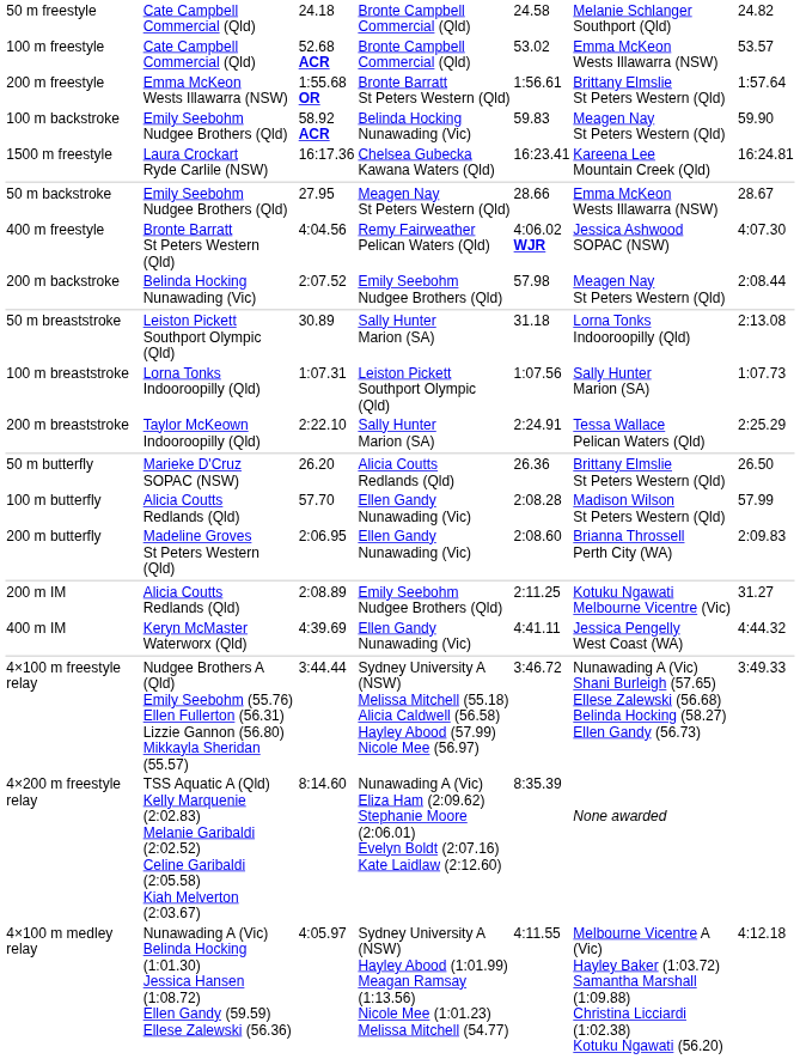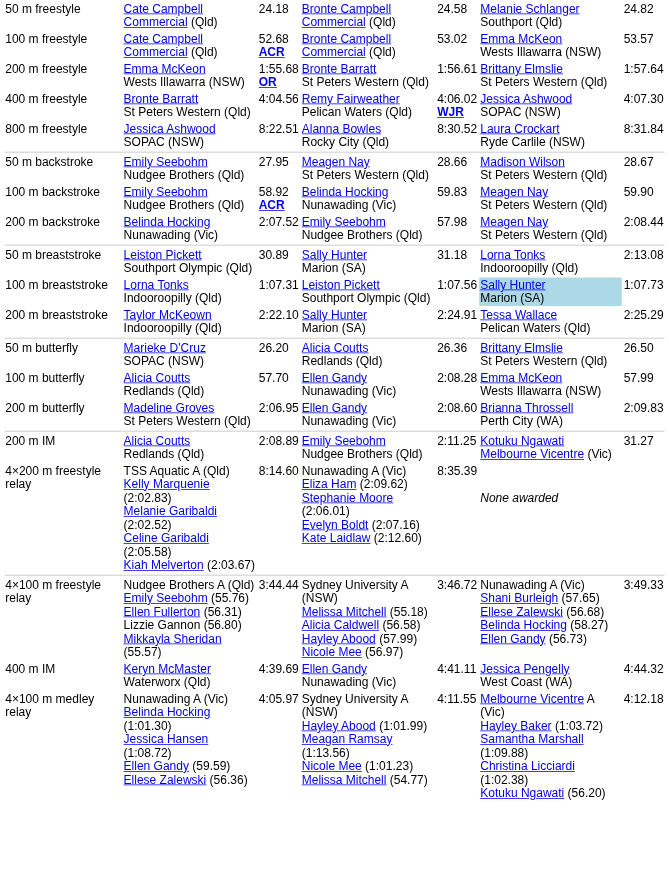rows swapped: 400 m freestyle <-> 100 m backstroke
+ row: 800 m freestyle | Jessica Ashwood SOPAC (NSW) | 8:22.51 | Alanna Bowles Rocky City (Qld) | 8:30.52 | Laura Crockart Ryde Carlile (NSW) | 8:31.84
- row: 1500 m freestyle | Laura Crockart Ryde Carlile (NSW) | 16:17.36 | Chelsea Gubecka Kawana Waters (Qld) | 16:23.41 | Kareena Lee Mountain Creek (Qld) | 16:24.81
50 m backstroke | column 6: Emma McKeon Wests Illawarra (NSW) -> Madison Wilson St Peters Western (Qld)
100 m breaststroke | column 6: no background -> lightblue background
100 m butterfly | column 6: Madison Wilson St Peters Western (Qld) -> Emma McKeon Wests Illawarra (NSW)
rows swapped: 400 m IM <-> 4×200 m freestyle relay
